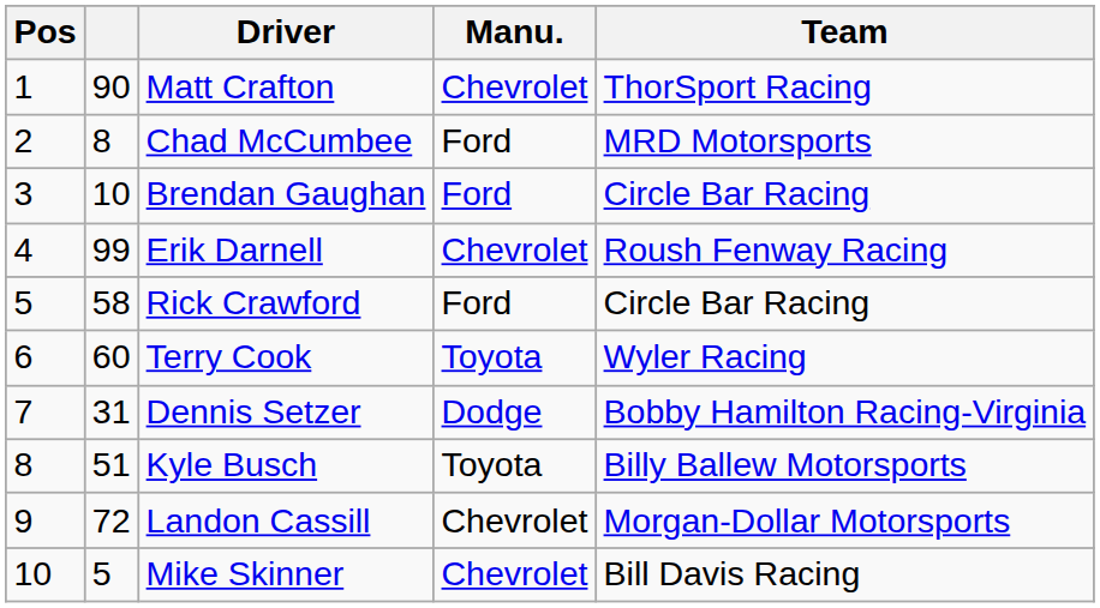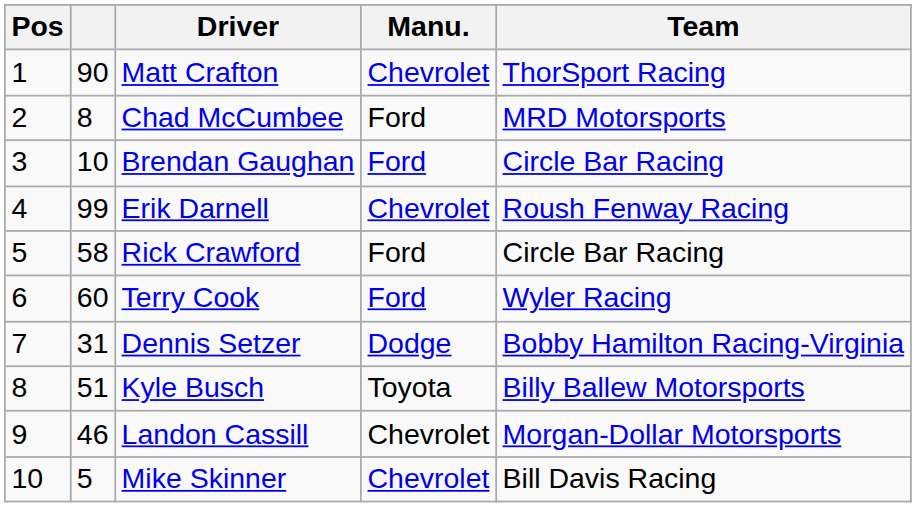Terry Cook | Manu.: Toyota -> Ford
Landon Cassill | column 2: 72 -> 46
